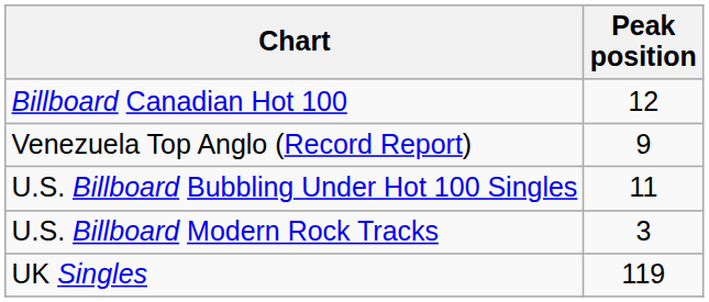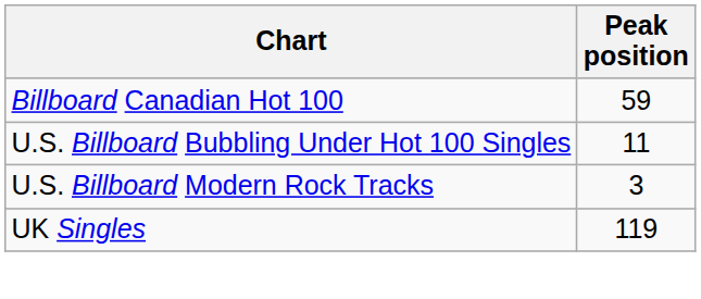Billboard Canadian Hot 100 | Peak position: 12 -> 59
- row: Venezuela Top Anglo (Record Report) | 9
